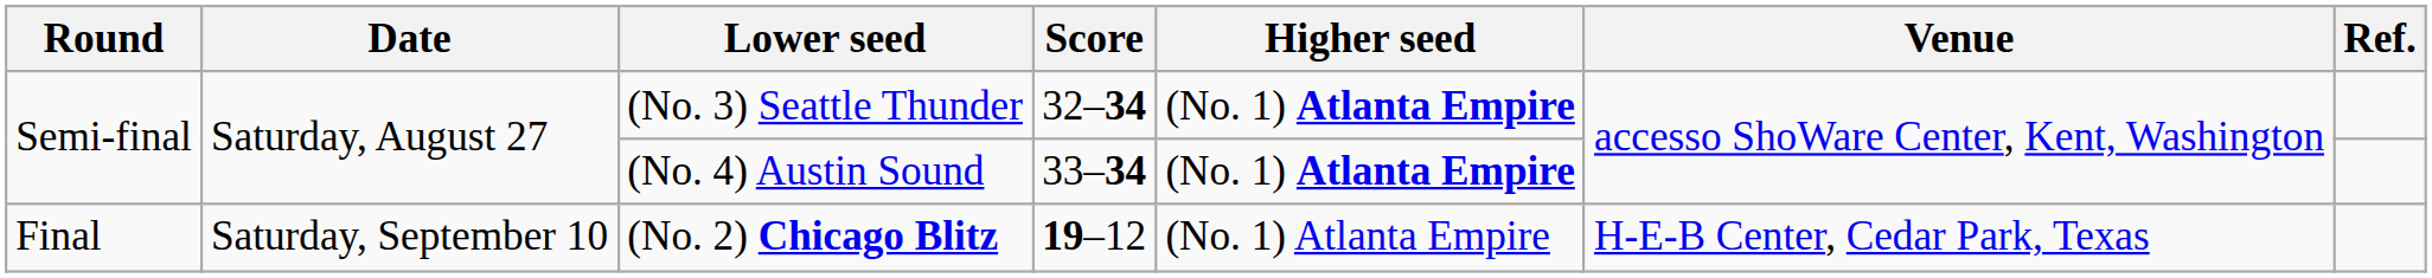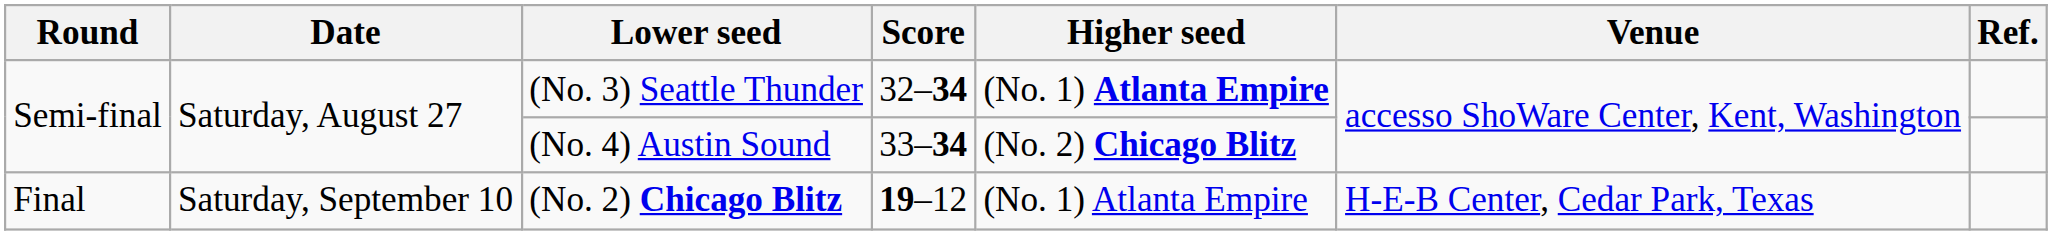(No. 4) Austin Sound | Higher seed: (No. 1) Atlanta Empire -> (No. 2) Chicago Blitz
